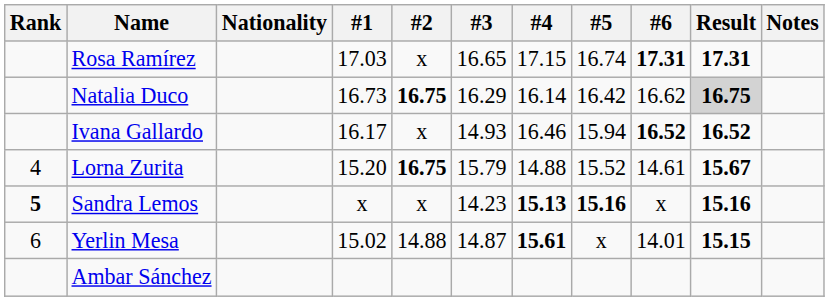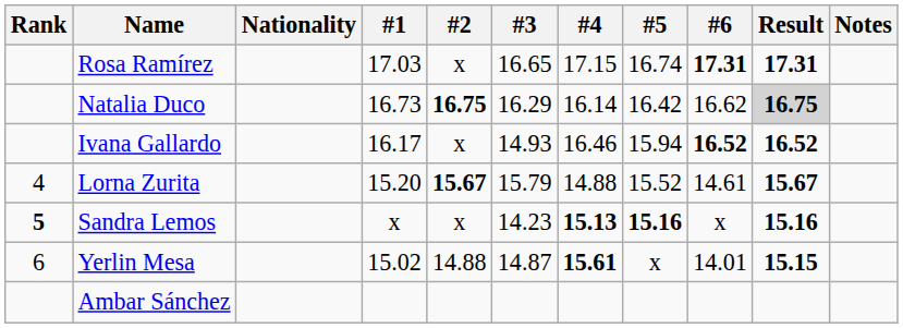Lorna Zurita | #2: 16.75 -> 15.67
